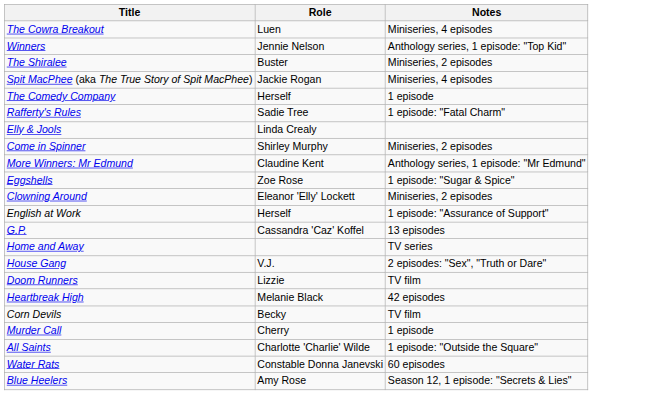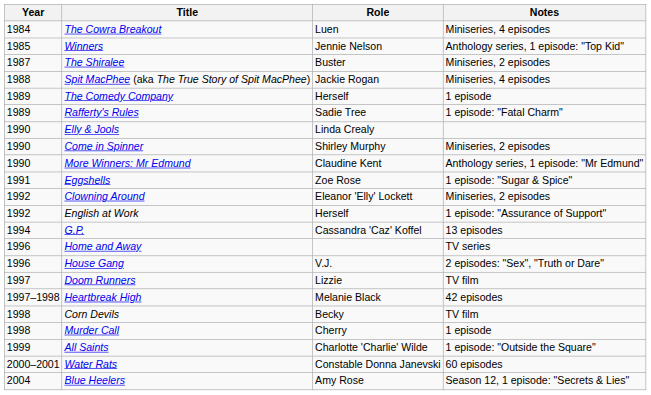+ column: Year | 1984 | 1985 | 1987 | 1988 | 1989 | 1989 | 1990 | 1990 | 1990 | 1991 | 1992 | 1992 | 1994 | 1996 | 1996 | 1997 | 1997–1998 | 1998 | 1998 | 1999 | 2000–2001 | 2004
